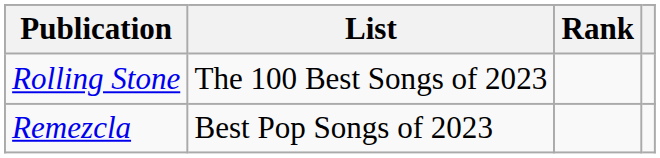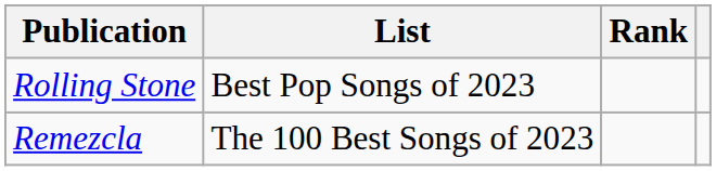Rolling Stone | List: The 100 Best Songs of 2023 -> Best Pop Songs of 2023
Remezcla | List: Best Pop Songs of 2023 -> The 100 Best Songs of 2023
